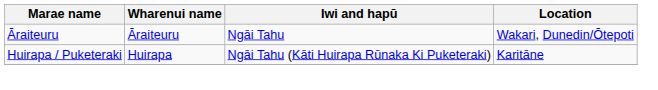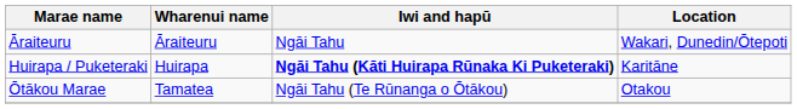Huirapa / Puketeraki | Iwi and hapū: normal -> bold
+ row: Ōtākou Marae | Tamatea | Ngāi Tahu (Te Rūnanga o Ōtākou) | Otakou
